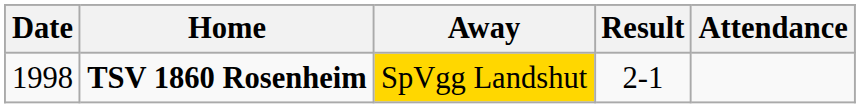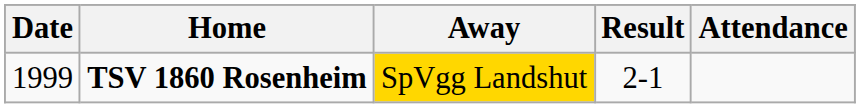TSV 1860 Rosenheim | Date: 1998 -> 1999
